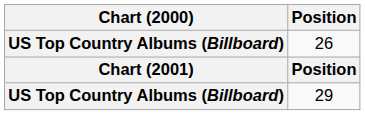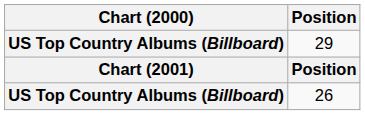rows swapped: 26 <-> 29
